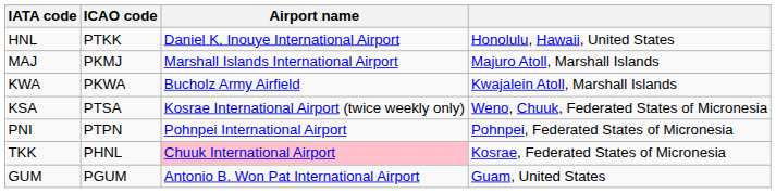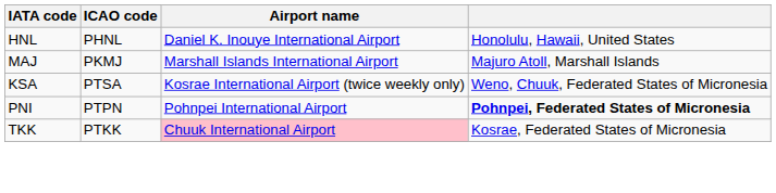HNL | ICAO code: PTKK -> PHNL
- row: KWA | PKWA | Bucholz Army Airfield | Kwajalein Atoll, Marshall Islands
PNI | column 4: normal -> bold
TKK | ICAO code: PHNL -> PTKK
- row: GUM | PGUM | Antonio B. Won Pat International Airport | Guam, United States
